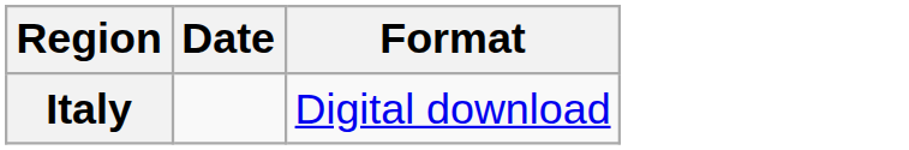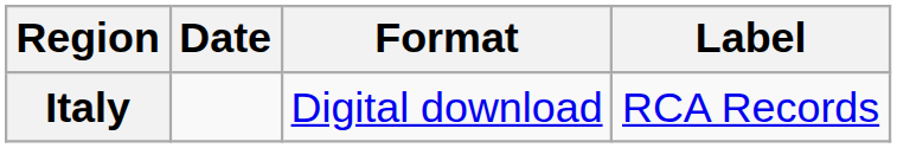+ column: Label | RCA Records
